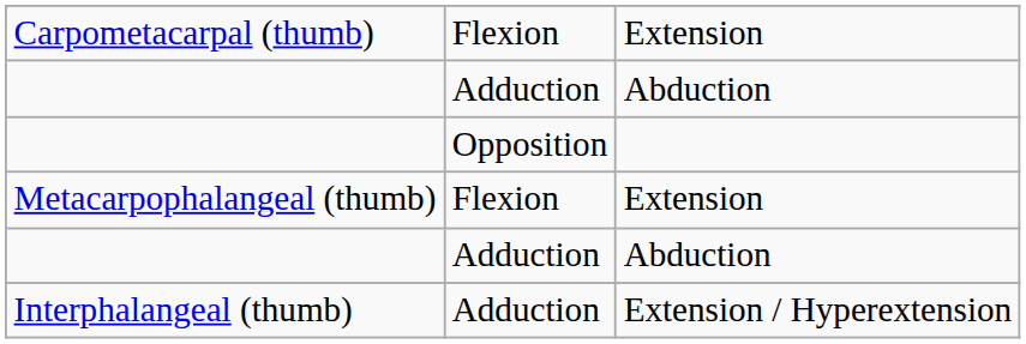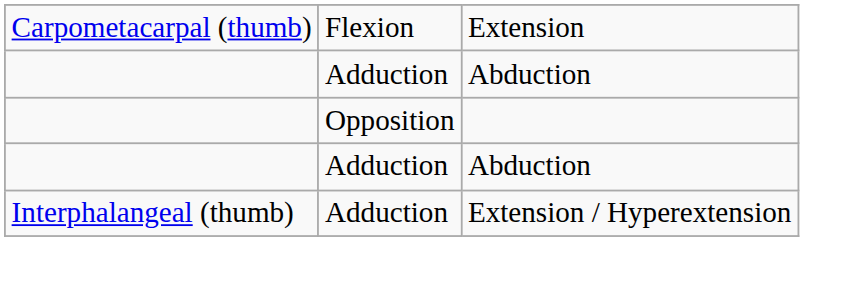- row: Metacarpophalangeal (thumb) | Flexion | Extension
